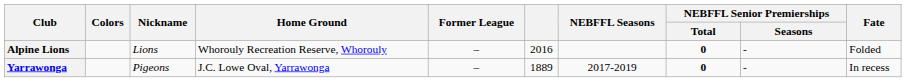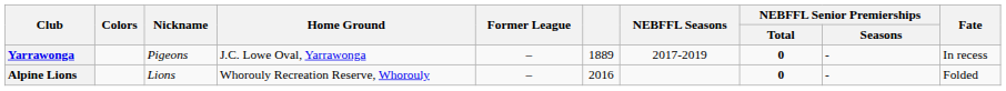rows swapped: Alpine Lions <-> Yarrawonga
